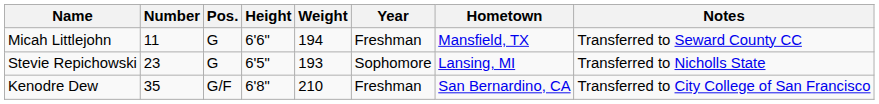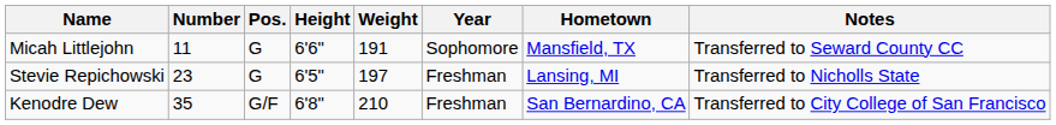Micah Littlejohn | Weight: 194 -> 191
Micah Littlejohn | Year: Freshman -> Sophomore
Stevie Repichowski | Weight: 193 -> 197
Stevie Repichowski | Year: Sophomore -> Freshman
